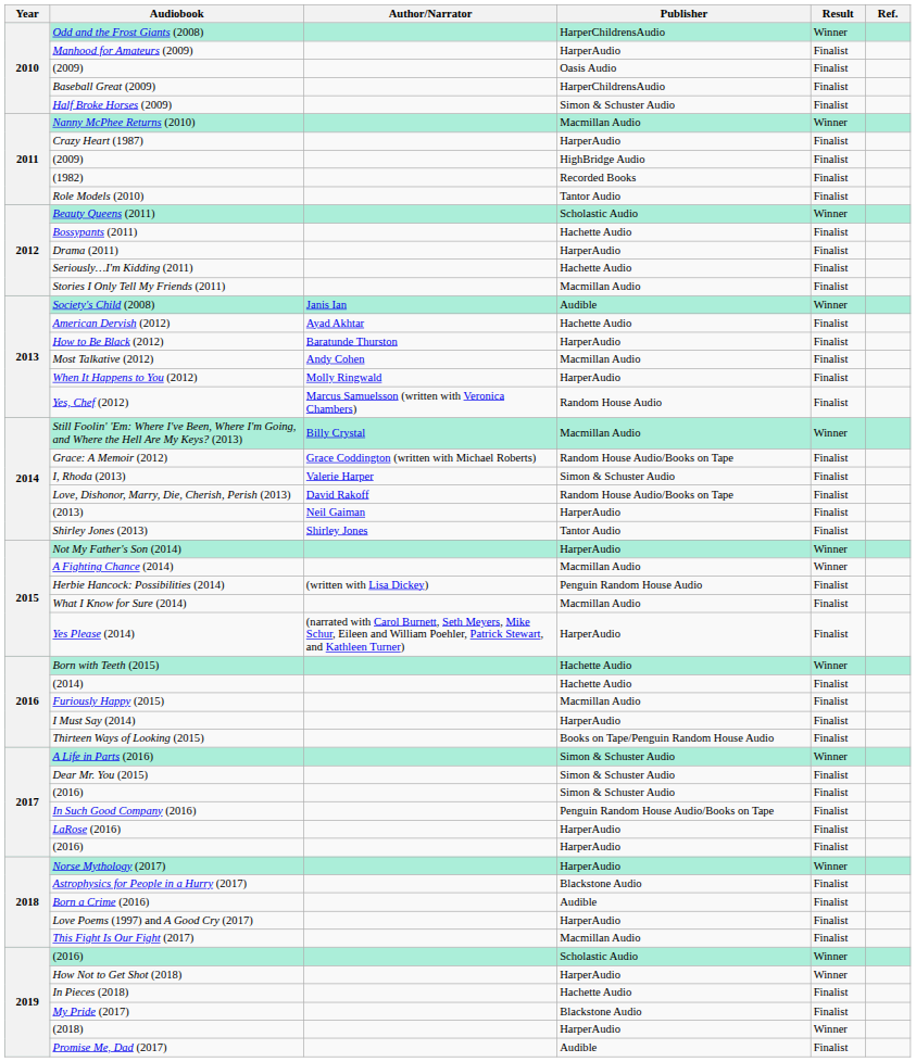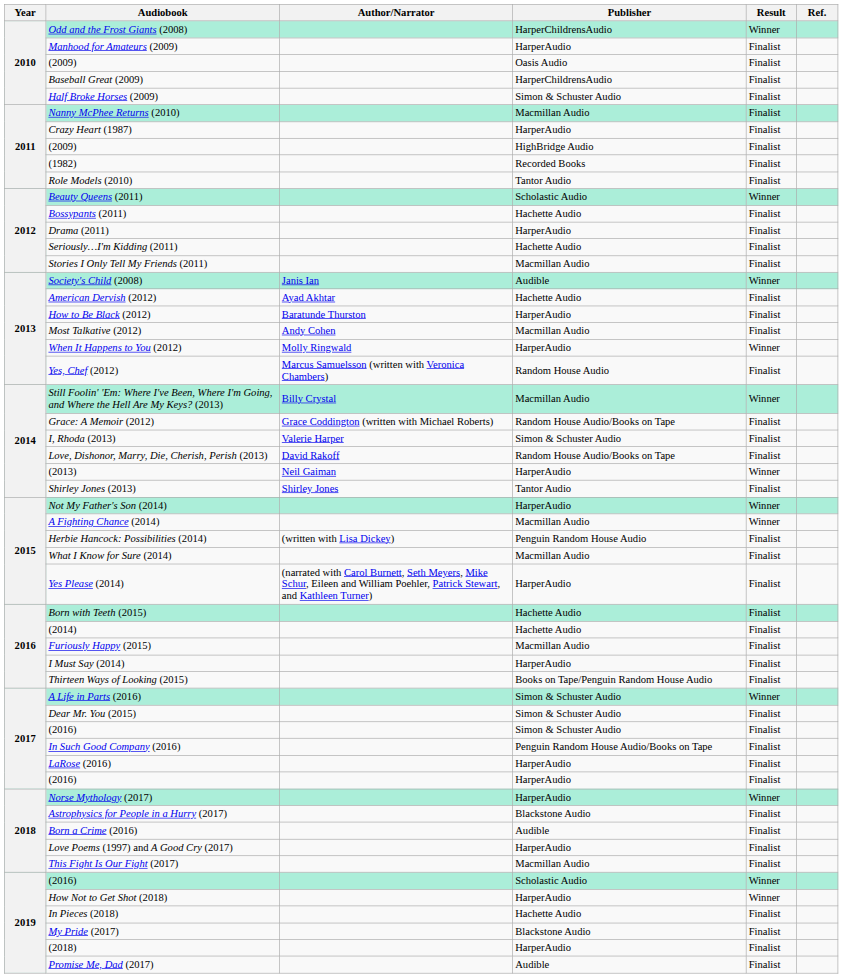Nanny McPhee Returns (2010) | Result: Winner -> Finalist
When It Happens to You (2012) | Result: Finalist -> Winner
(2013) | Result: Finalist -> Winner
Born with Teeth (2015) | Result: Winner -> Finalist
(2018) | Result: Winner -> Finalist
